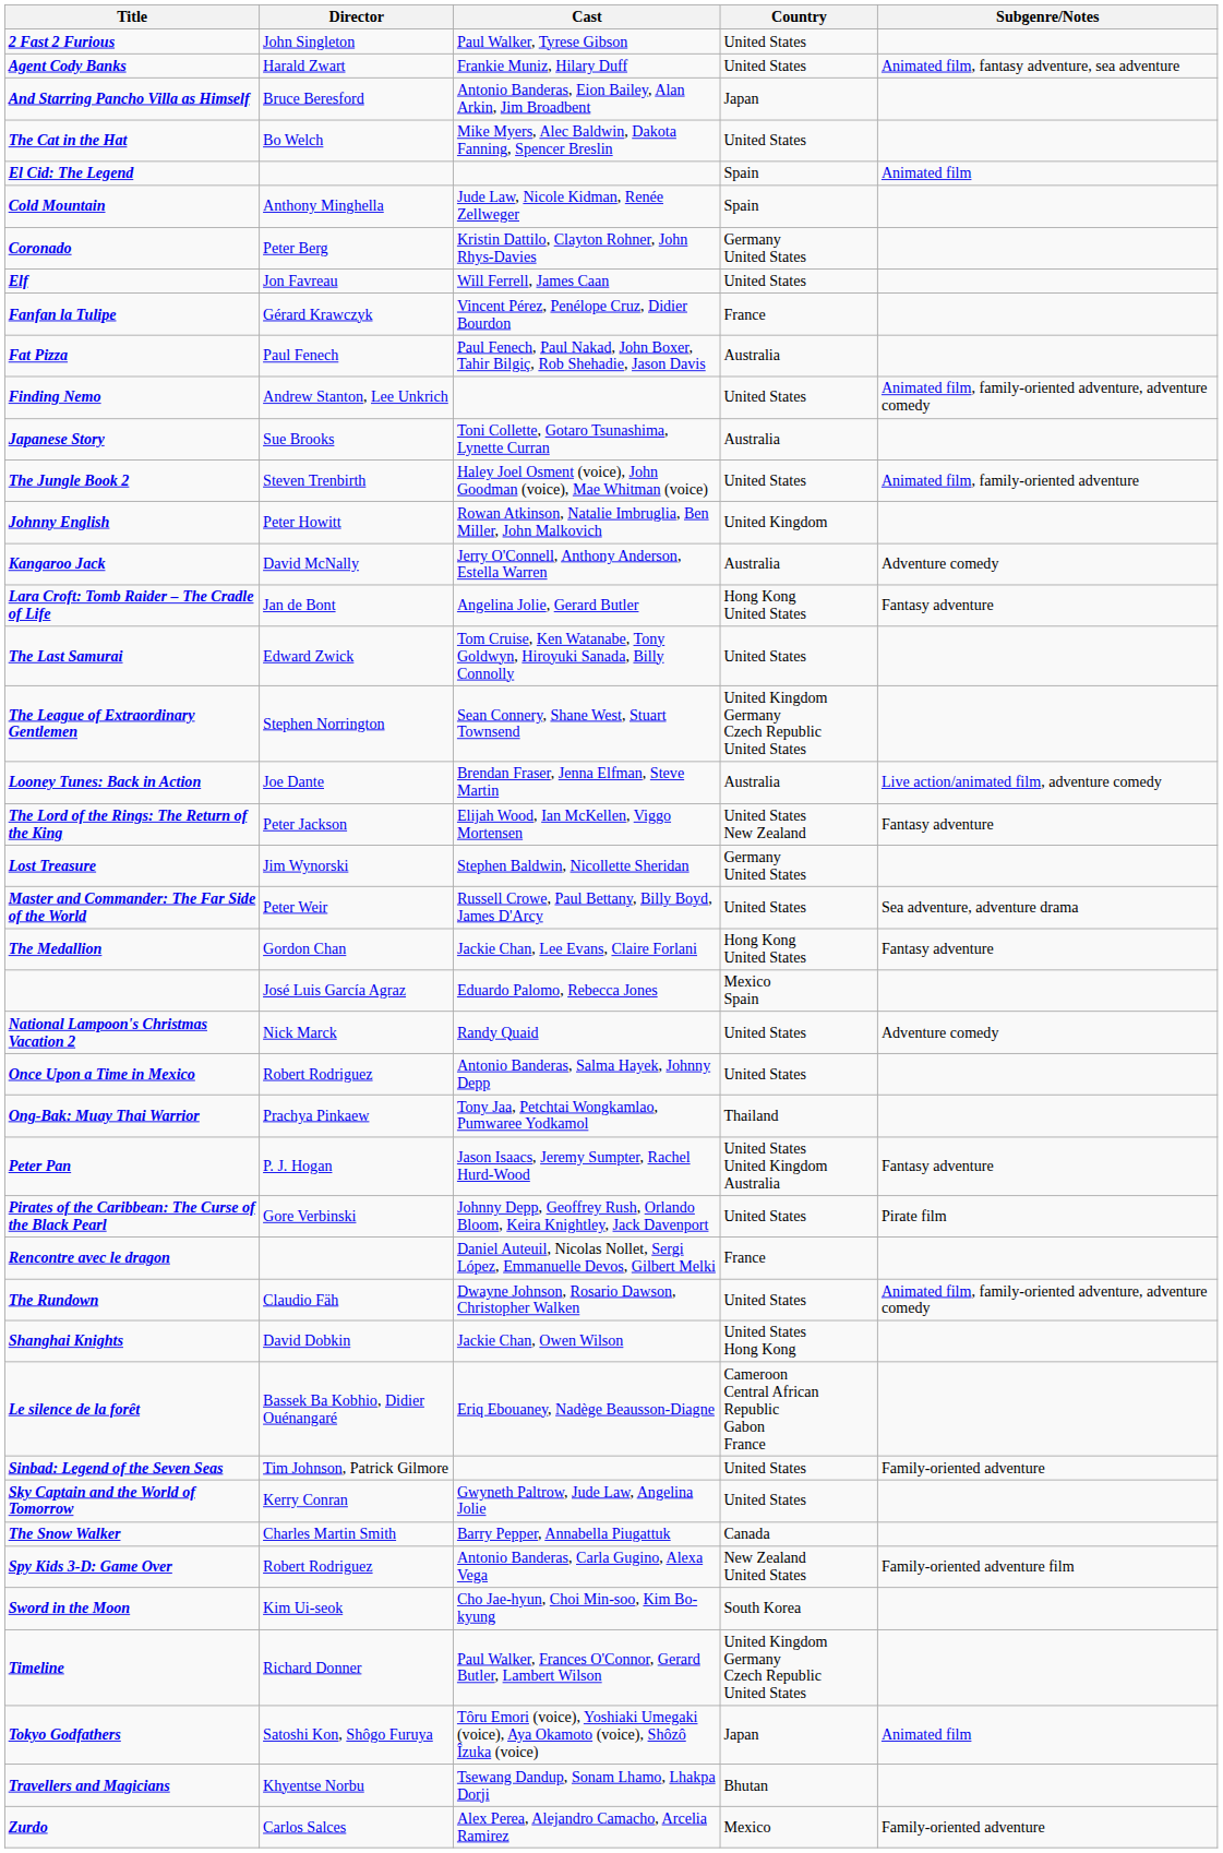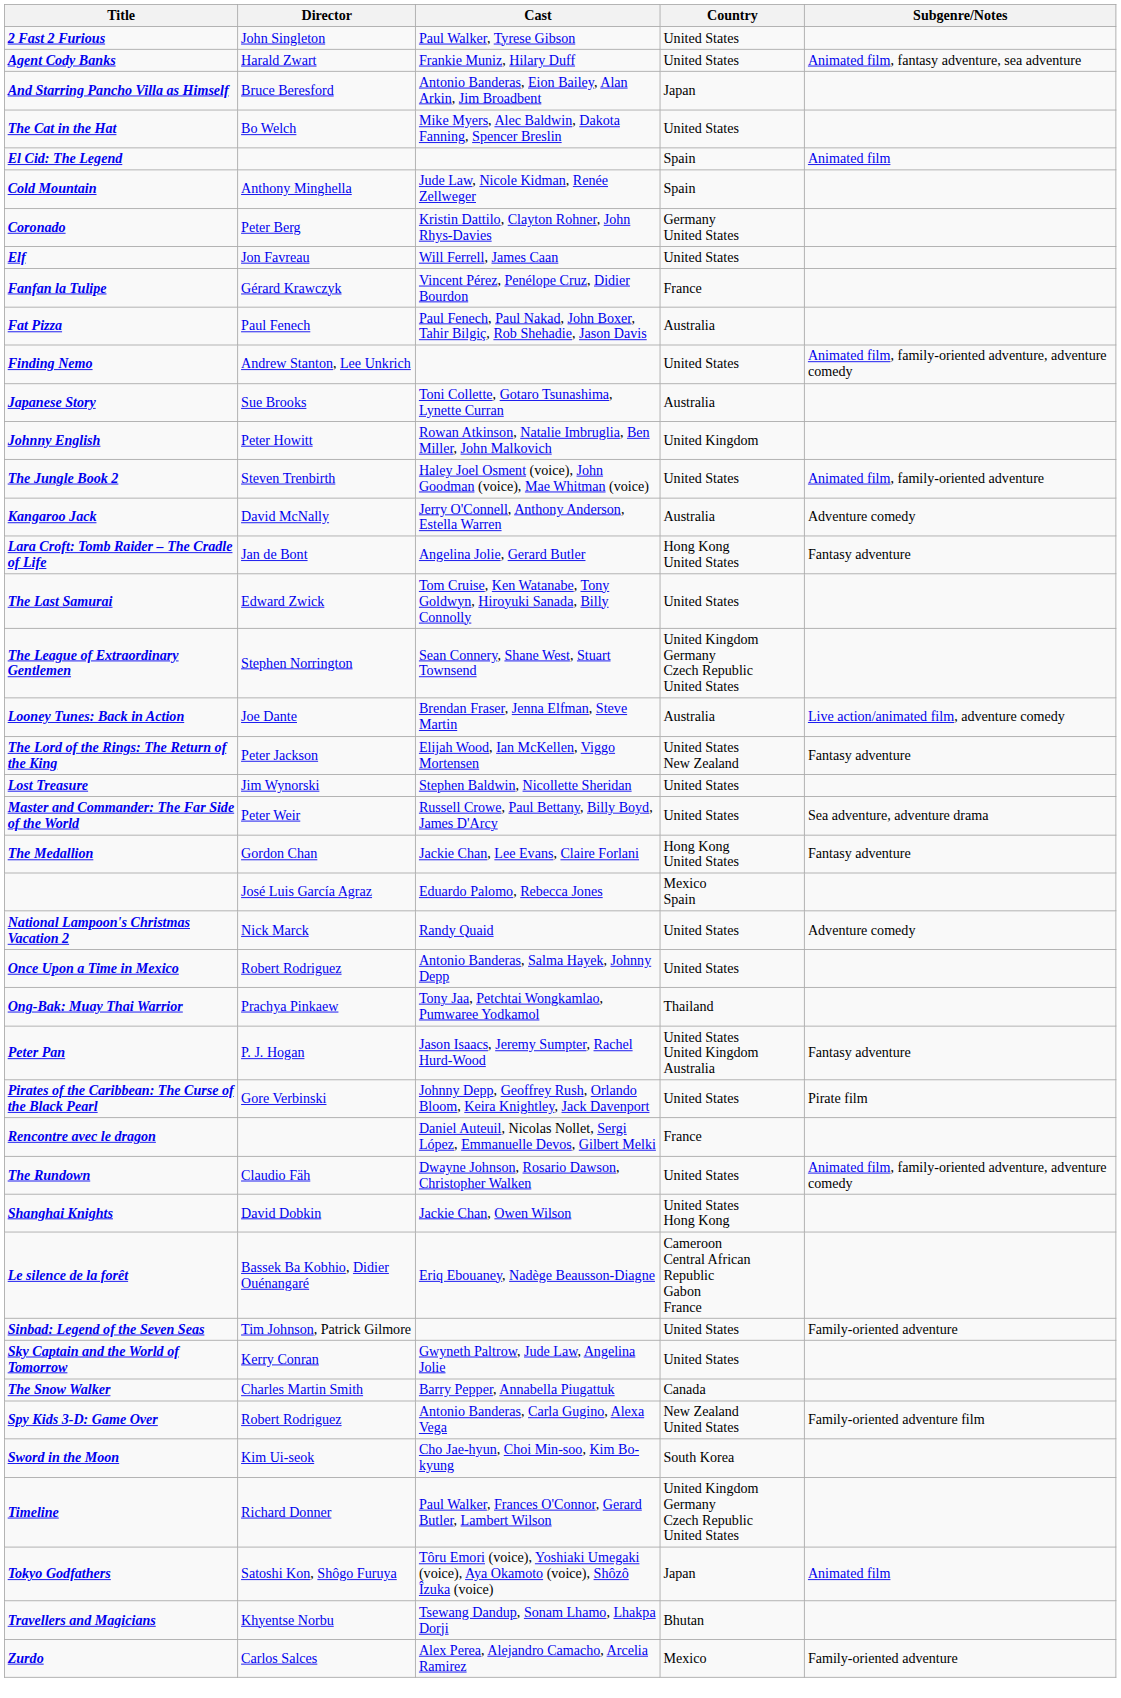rows swapped: Johnny English <-> The Jungle Book 2
Lost Treasure | Country: Germany United States -> United States
